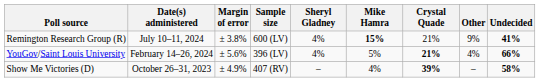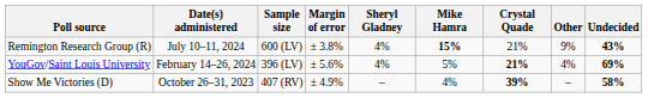columns swapped: Sample size <-> Margin of error
Remington Research Group (R) | Undecided: 41% -> 43%
YouGov/Saint Louis University | Undecided: 66% -> 69%
